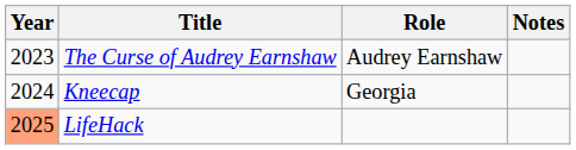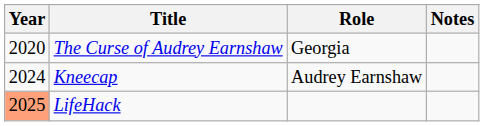The Curse of Audrey Earnshaw | Year: 2023 -> 2020
The Curse of Audrey Earnshaw | Role: Audrey Earnshaw -> Georgia
Kneecap | Role: Georgia -> Audrey Earnshaw
